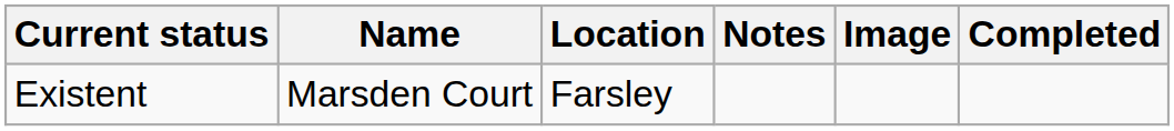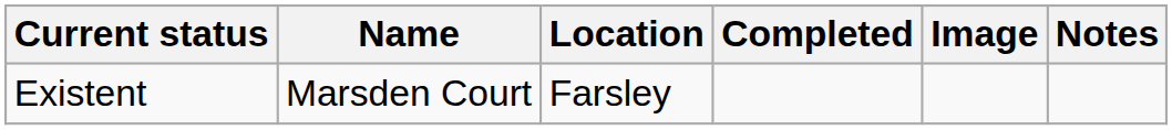columns swapped: Completed <-> Notes
